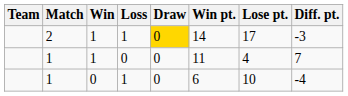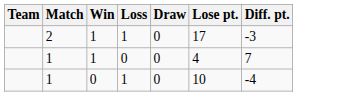- column: Win pt. | 14 | 11 | 6
2 | Draw: gold background -> no background
